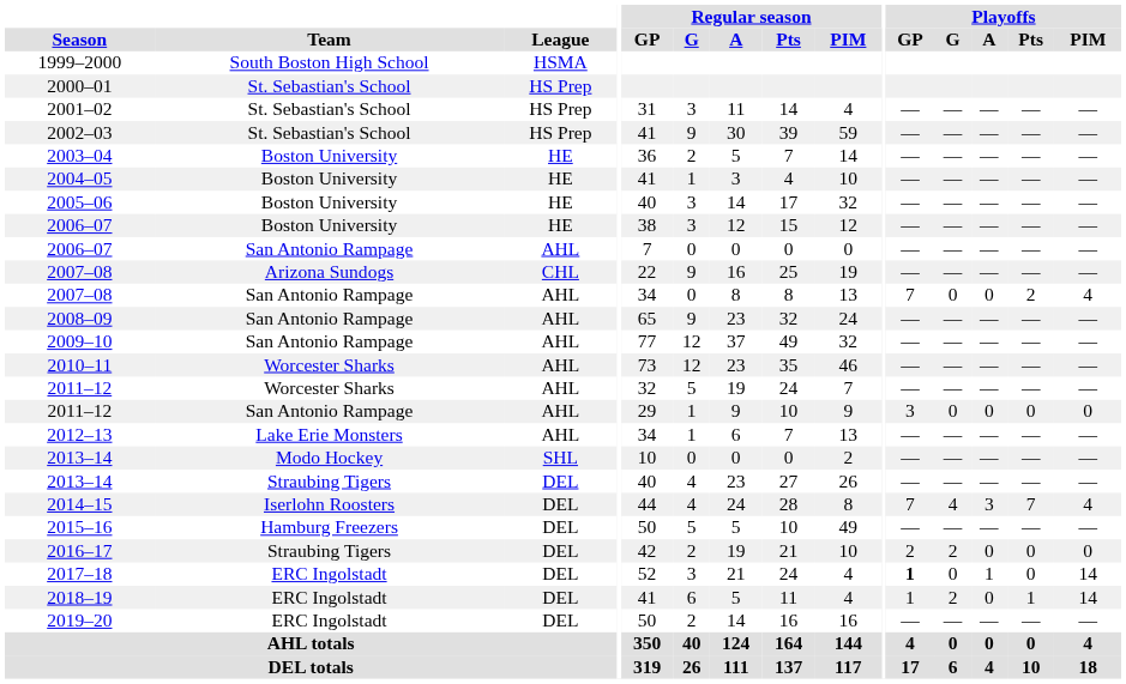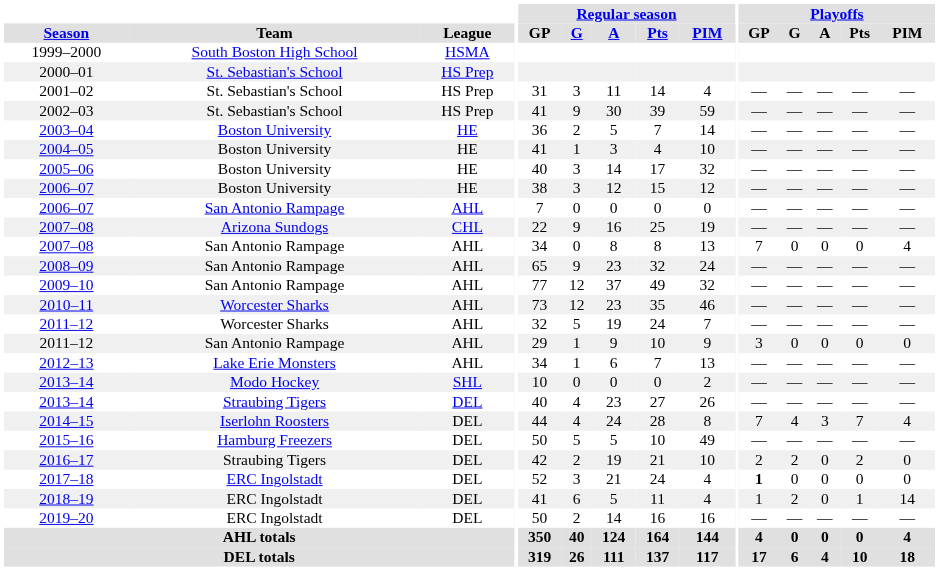2007–08 / San Antonio Rampage | Playoffs / Pts: 2 -> 0
2016–17 | Playoffs / Pts: 0 -> 2
2017–18 | Playoffs / A: 1 -> 0
2017–18 | Playoffs / PIM: 14 -> 0
